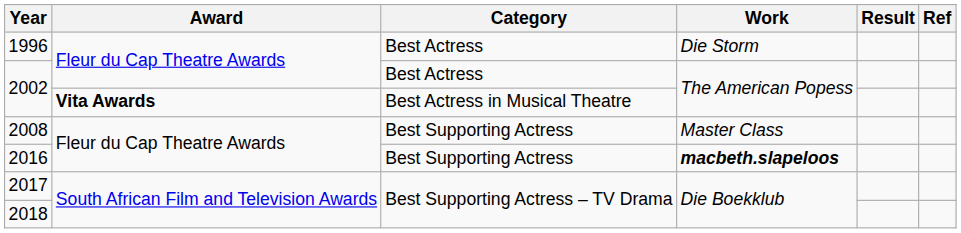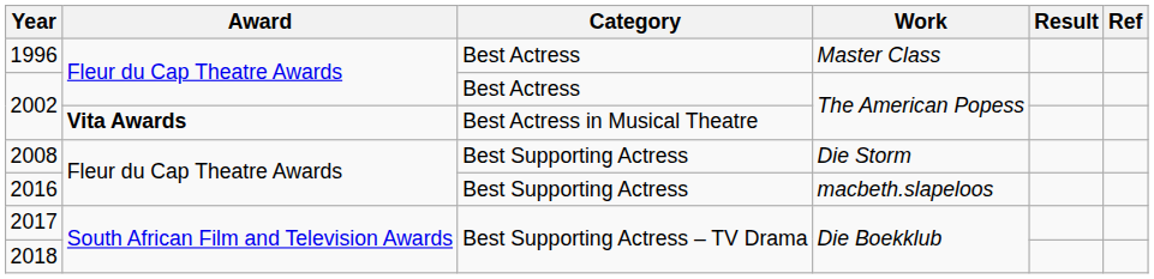1996 | Work: Die Storm -> Master Class
2008 | Work: Master Class -> Die Storm
2016 | Work: bold -> normal
